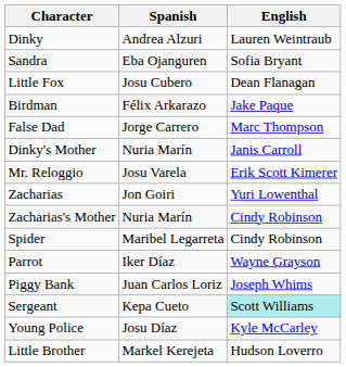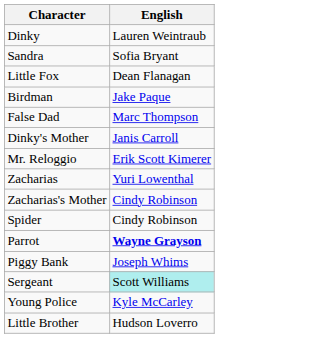- column: Spanish | Andrea Alzuri | Eba Ojanguren | Josu Cubero | Félix Arkarazo | Jorge Carrero | Nuria Marín | Josu Varela | Jon Goiri | Nuria Marín | Maribel Legarreta | Iker Díaz | Juan Carlos Loriz | Kepa Cueto | Josu Díaz | Markel Kerejeta
Parrot | English: normal -> bold
